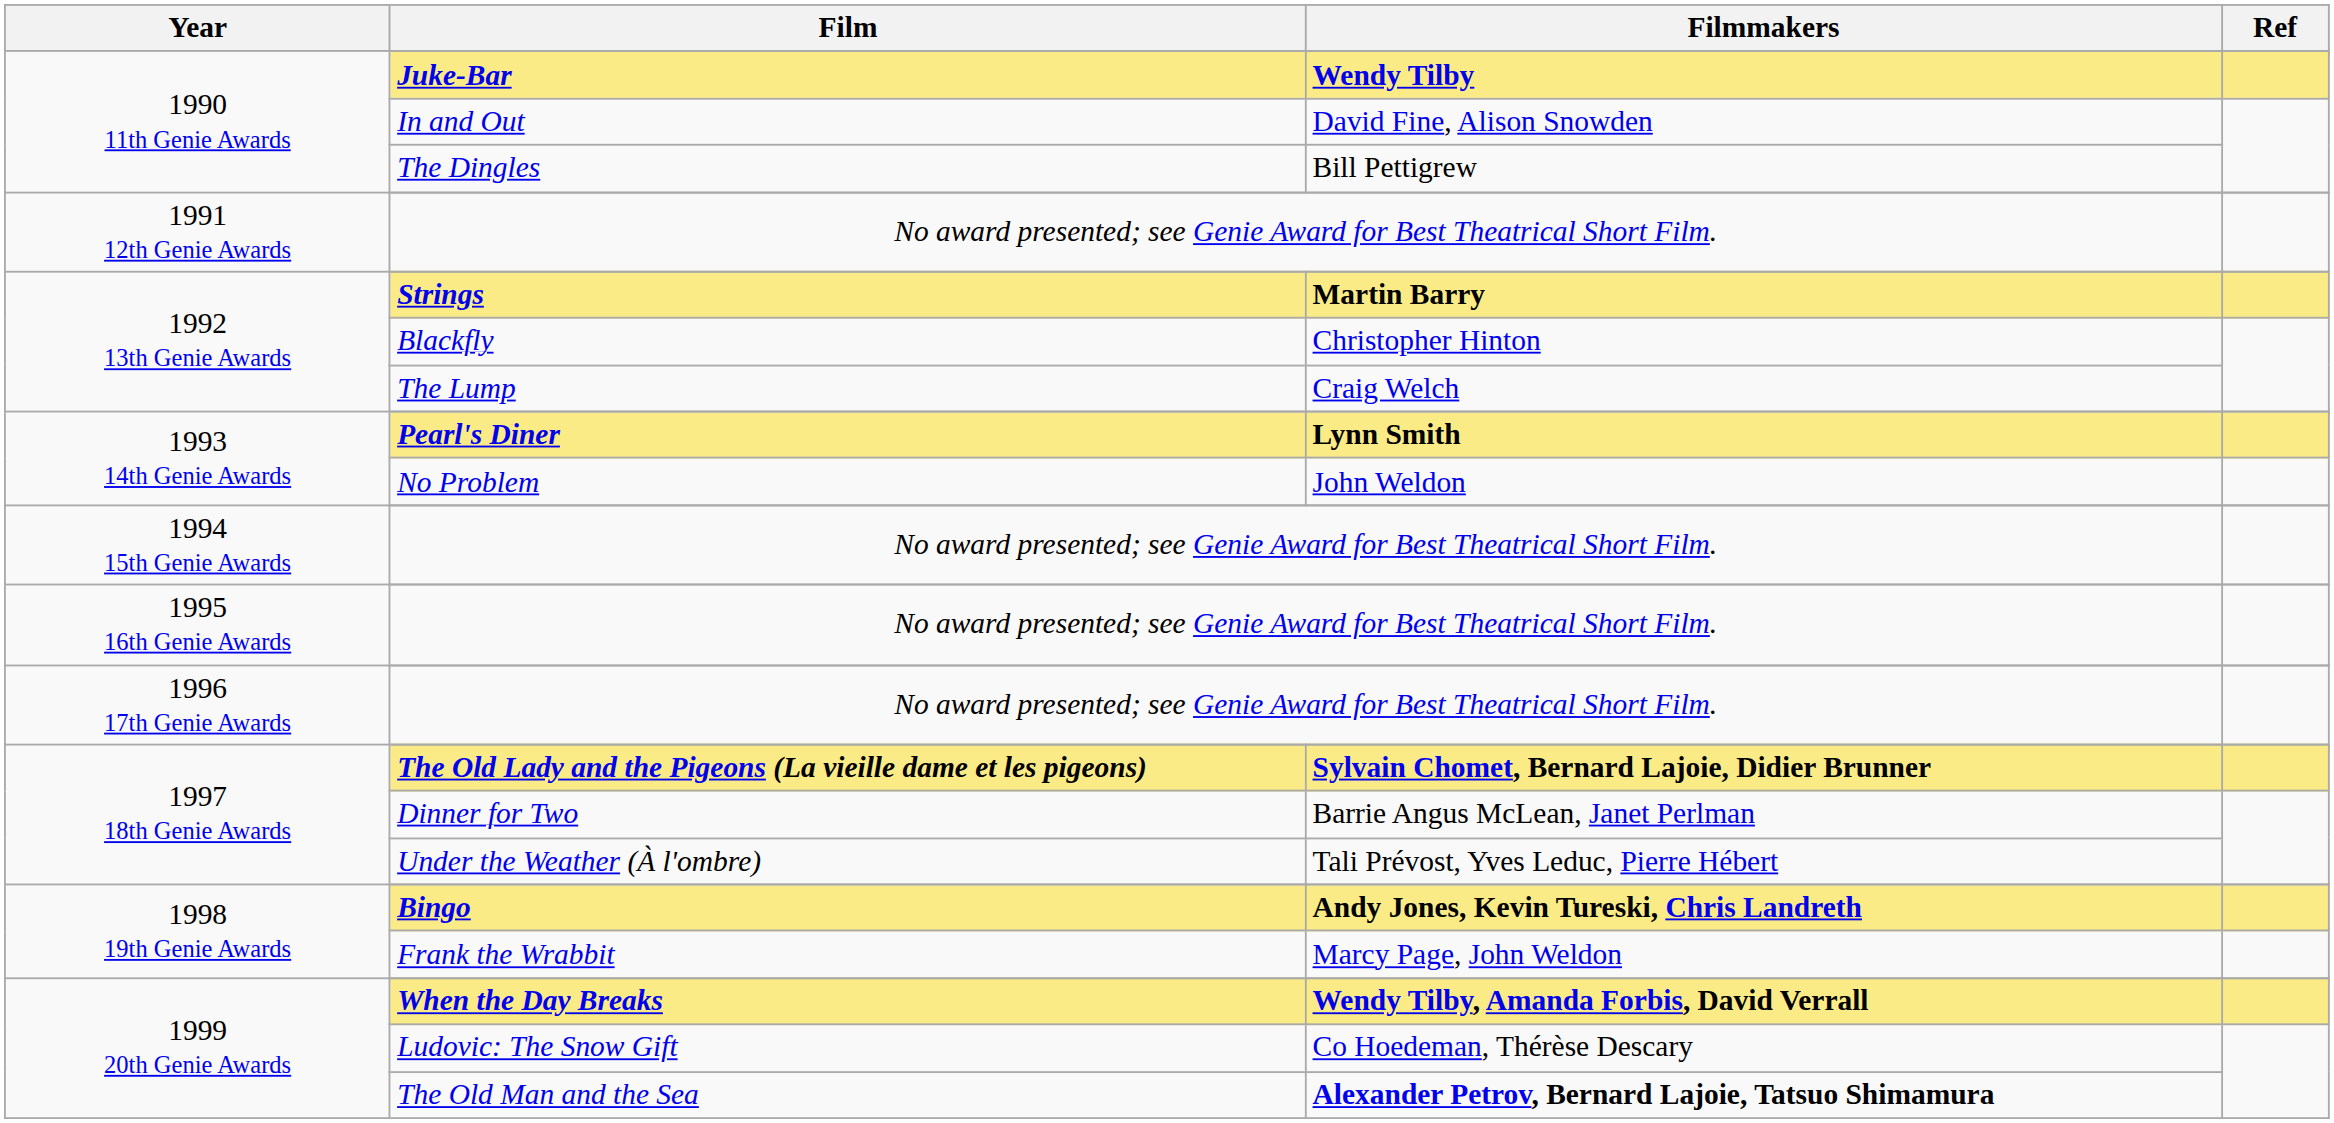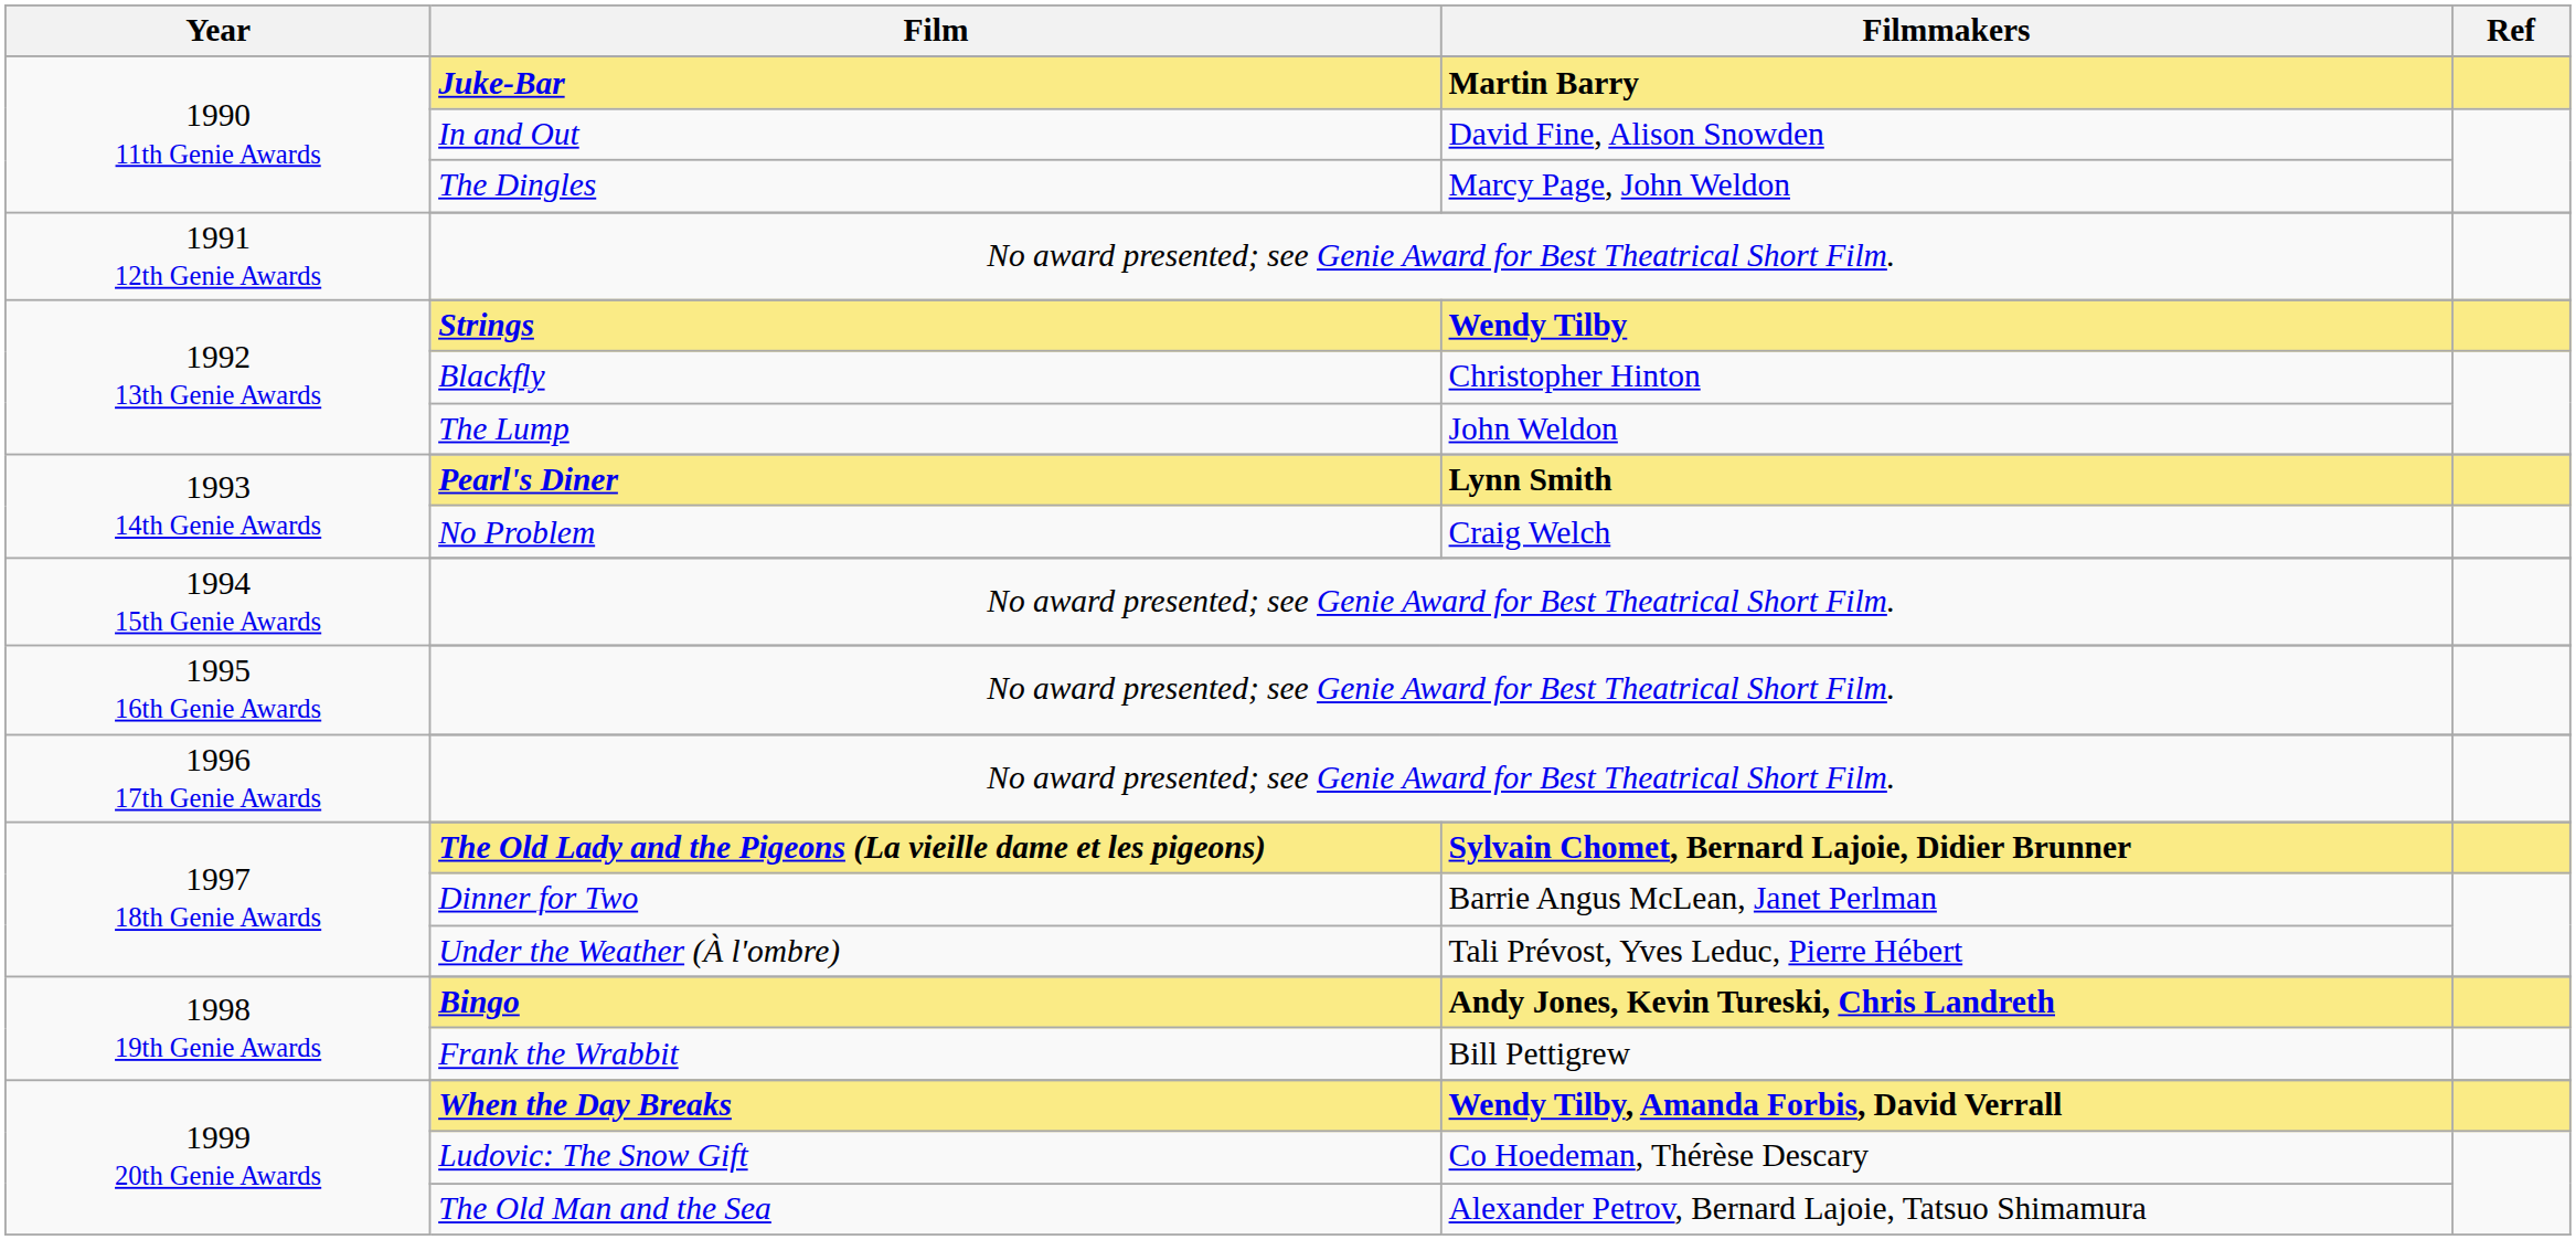Juke-Bar | Filmmakers: Wendy Tilby -> Martin Barry
The Dingles | Filmmakers: Bill Pettigrew -> Marcy Page, John Weldon
Strings | Filmmakers: Martin Barry -> Wendy Tilby
The Lump | Filmmakers: Craig Welch -> John Weldon
No Problem | Filmmakers: John Weldon -> Craig Welch
Frank the Wrabbit | Filmmakers: Marcy Page, John Weldon -> Bill Pettigrew
The Old Man and the Sea | Filmmakers: bold -> normal
